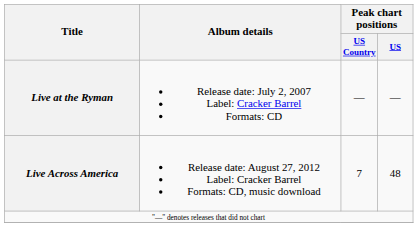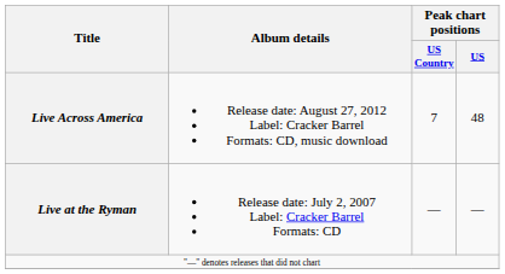rows swapped: Live at the Ryman <-> Live Across America
